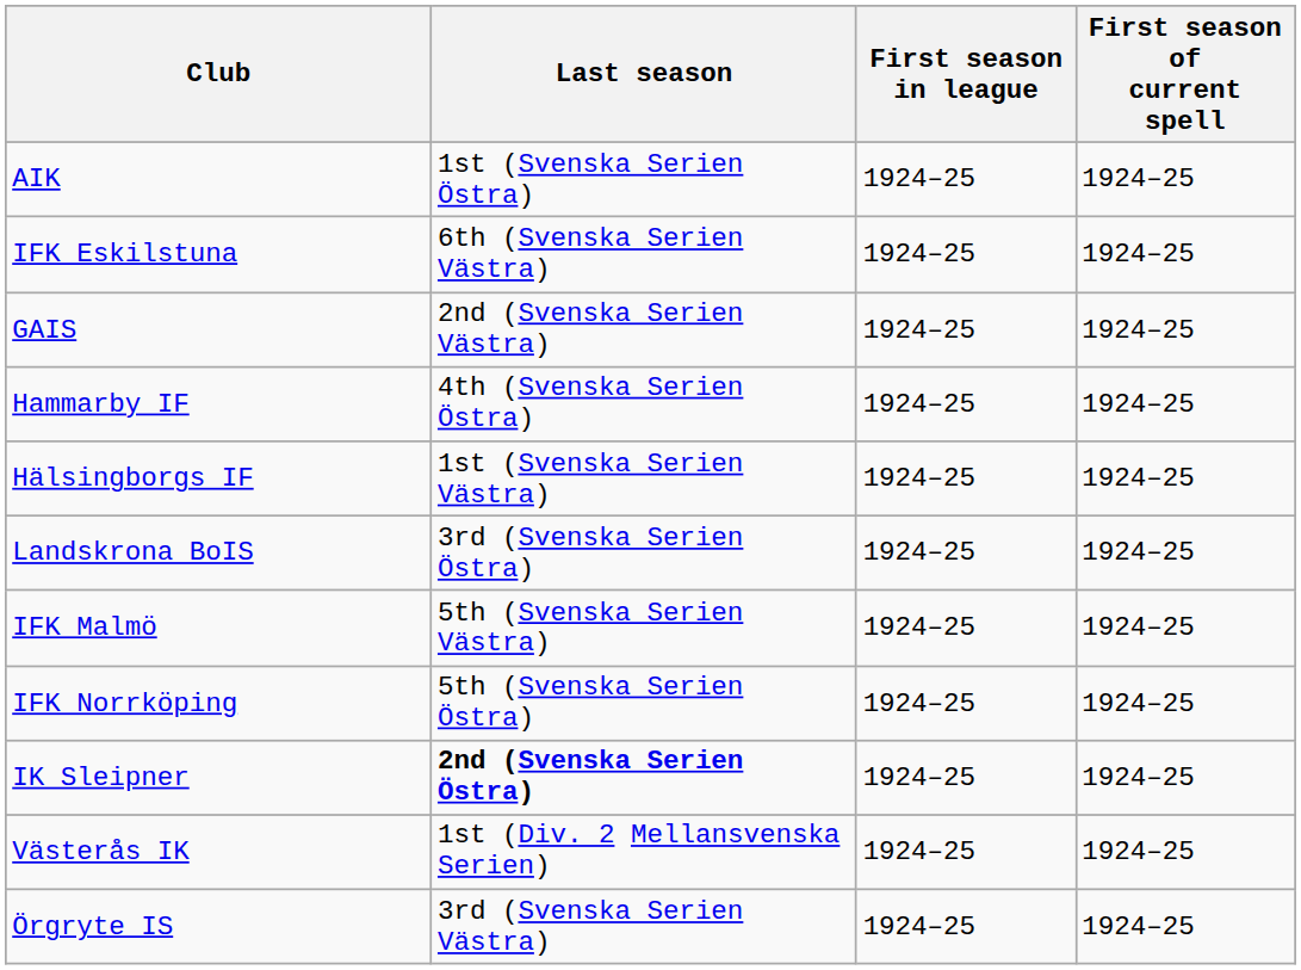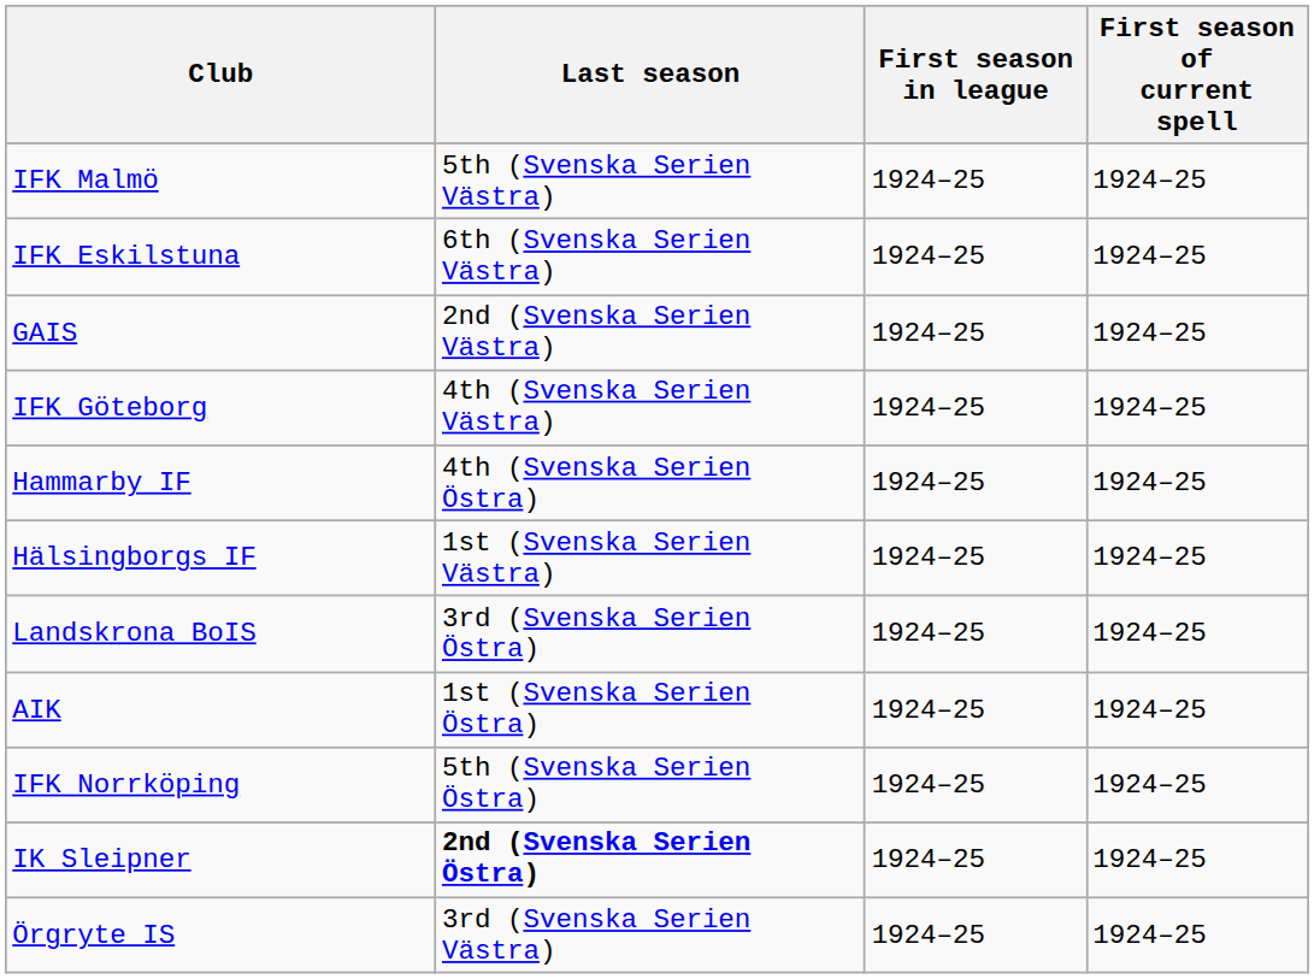rows swapped: AIK <-> IFK Malmö
+ row: IFK Göteborg | 4th (Svenska Serien Västra) | 1924–25 | 1924–25
- row: Västerås IK | 1st (Div. 2 Mellansvenska Serien) | 1924–25 | 1924–25
